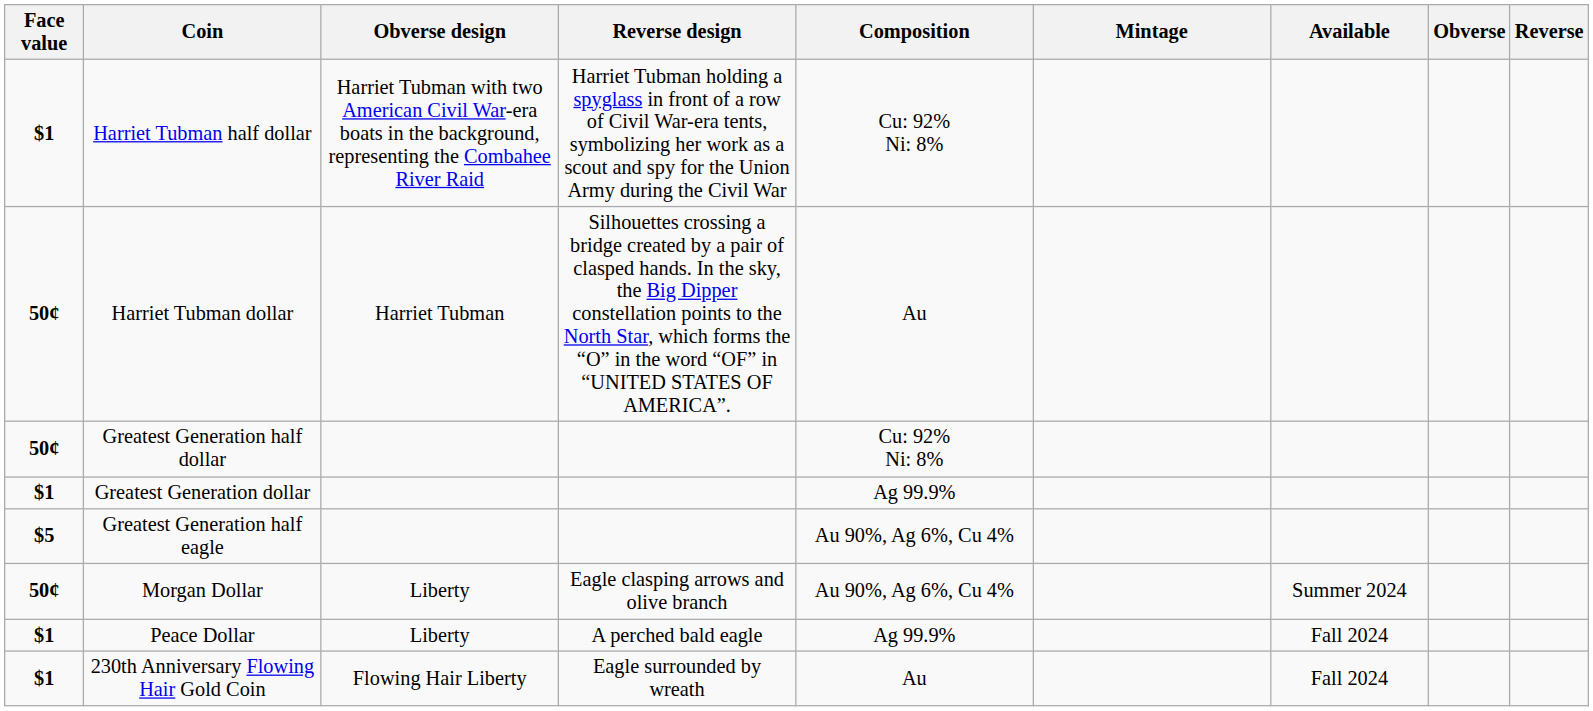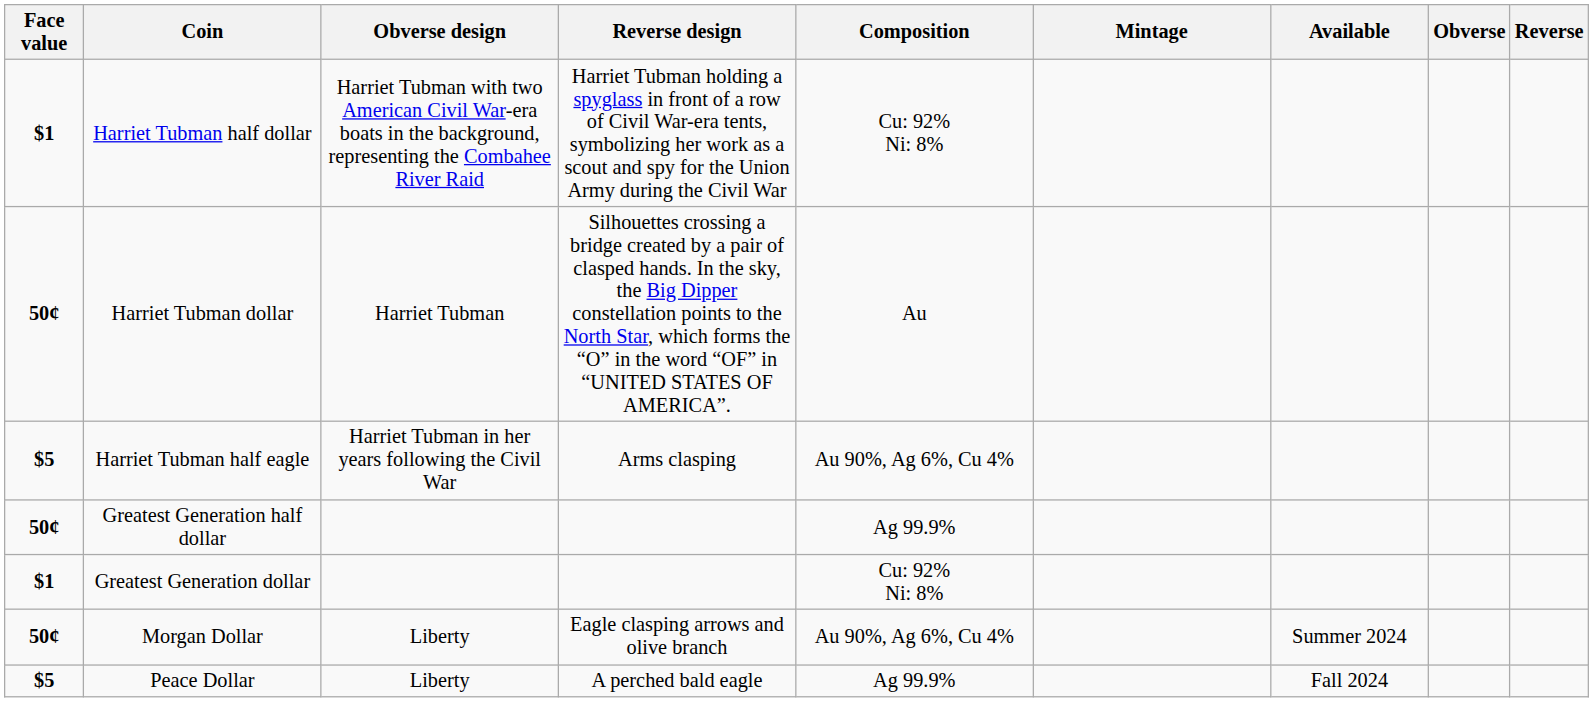+ row: $5 | Harriet Tubman half eagle | Harriet Tubman in her years following the Civil War | Arms clasping | Au 90%, Ag 6%, Cu 4%
Greatest Generation half dollar | Composition: Cu: 92% Ni: 8% -> Ag 99.9%
Greatest Generation dollar | Composition: Ag 99.9% -> Cu: 92% Ni: 8%
- row: $5 | Greatest Generation half eagle | Au 90%, Ag 6%, Cu 4%
Peace Dollar | Face value: $1 -> $5
- row: $1 | 230th Anniversary Flowing Hair Gold Coin | Flowing Hair Liberty | Eagle surrounded by wreath | Au | Fall 2024
